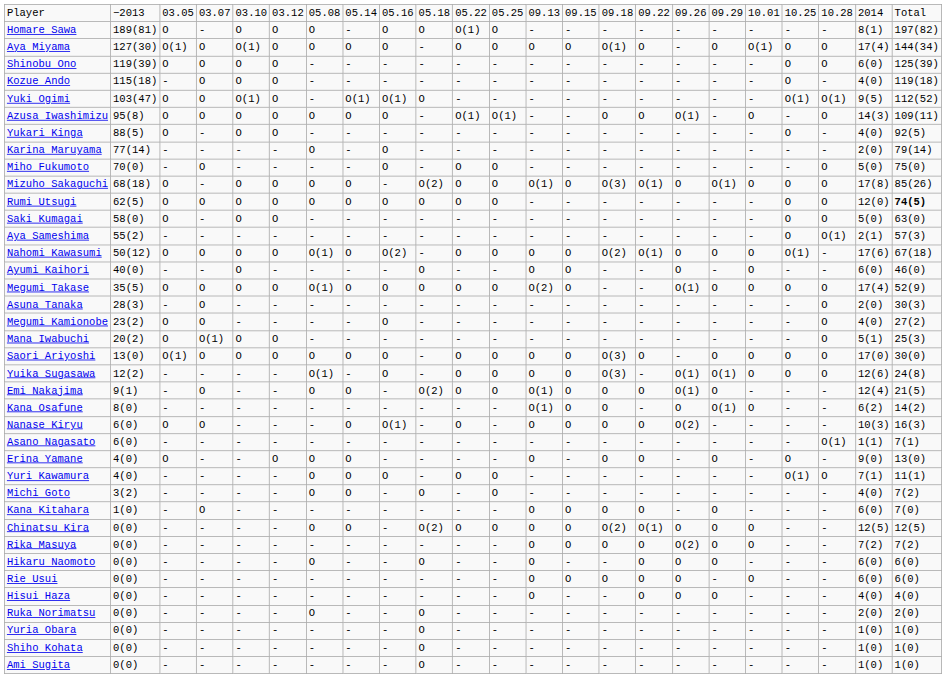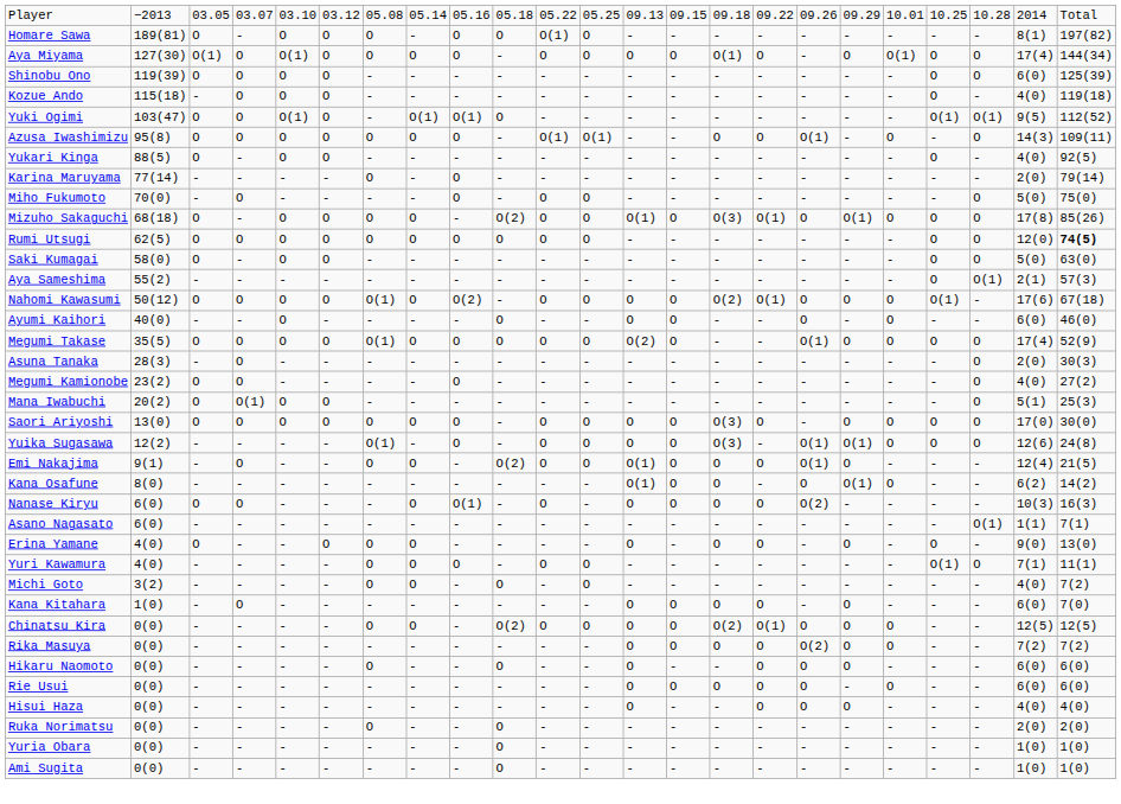Saori Ariyoshi | column 3: O(1) -> O
- row: Shiho Kohata | 0(0) | - | - | - | - | - | - | - | O | - | - | - | - | - | - | - | - | - | - | - | 1(0) | 1(0)
